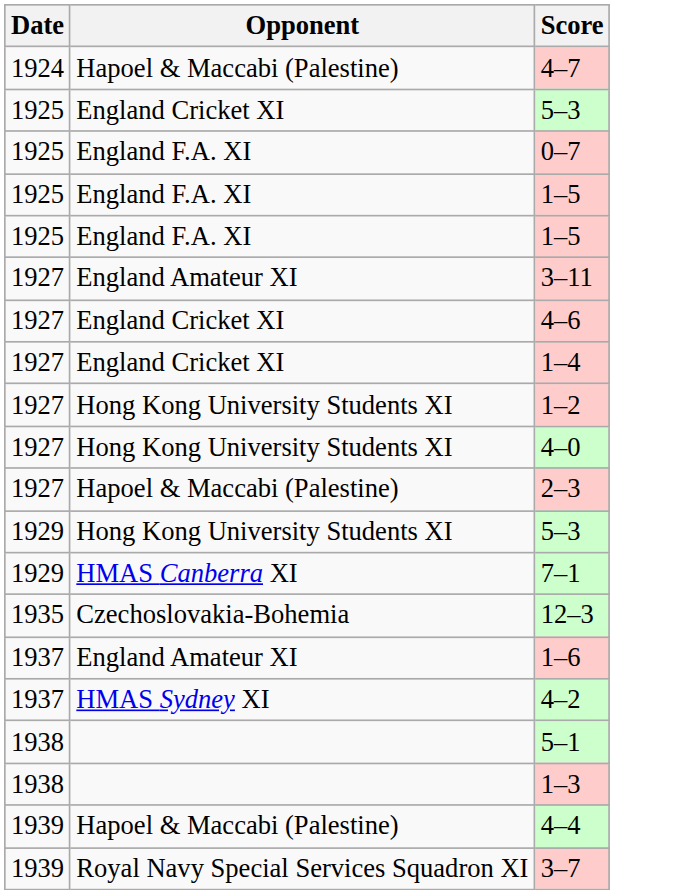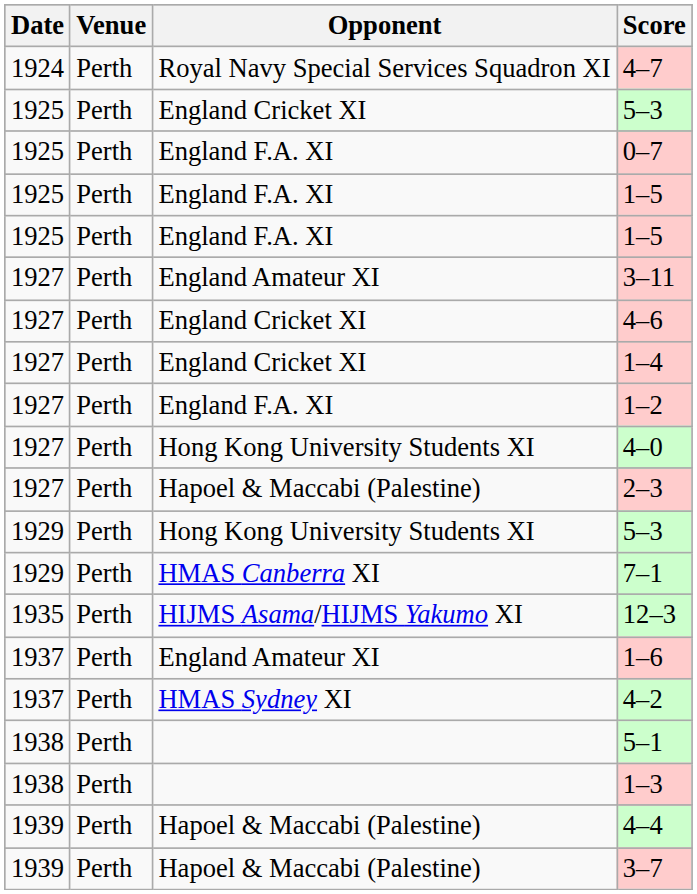+ column: Venue | Perth | Perth | Perth | Perth | Perth | Perth | Perth | Perth | Perth | Perth | Perth | Perth | Perth | Perth | Perth | Perth | Perth | Perth | Perth | Perth
4–7 | Opponent: Hapoel & Maccabi (Palestine) -> Royal Navy Special Services Squadron XI
1–2 | Opponent: Hong Kong University Students XI -> England F.A. XI
12–3 | Opponent: Czechoslovakia-Bohemia -> HIJMS Asama/HIJMS Yakumo XI
3–7 | Opponent: Royal Navy Special Services Squadron XI -> Hapoel & Maccabi (Palestine)
